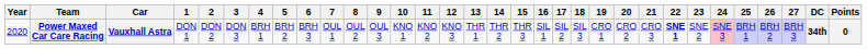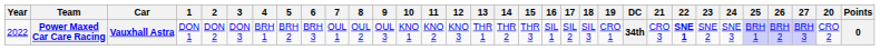columns swapped: 20 <-> DC
Power Maxed Car Care Racing | Year: 2020 -> 2022
Power Maxed Car Care Racing | 24: pink background -> no background
